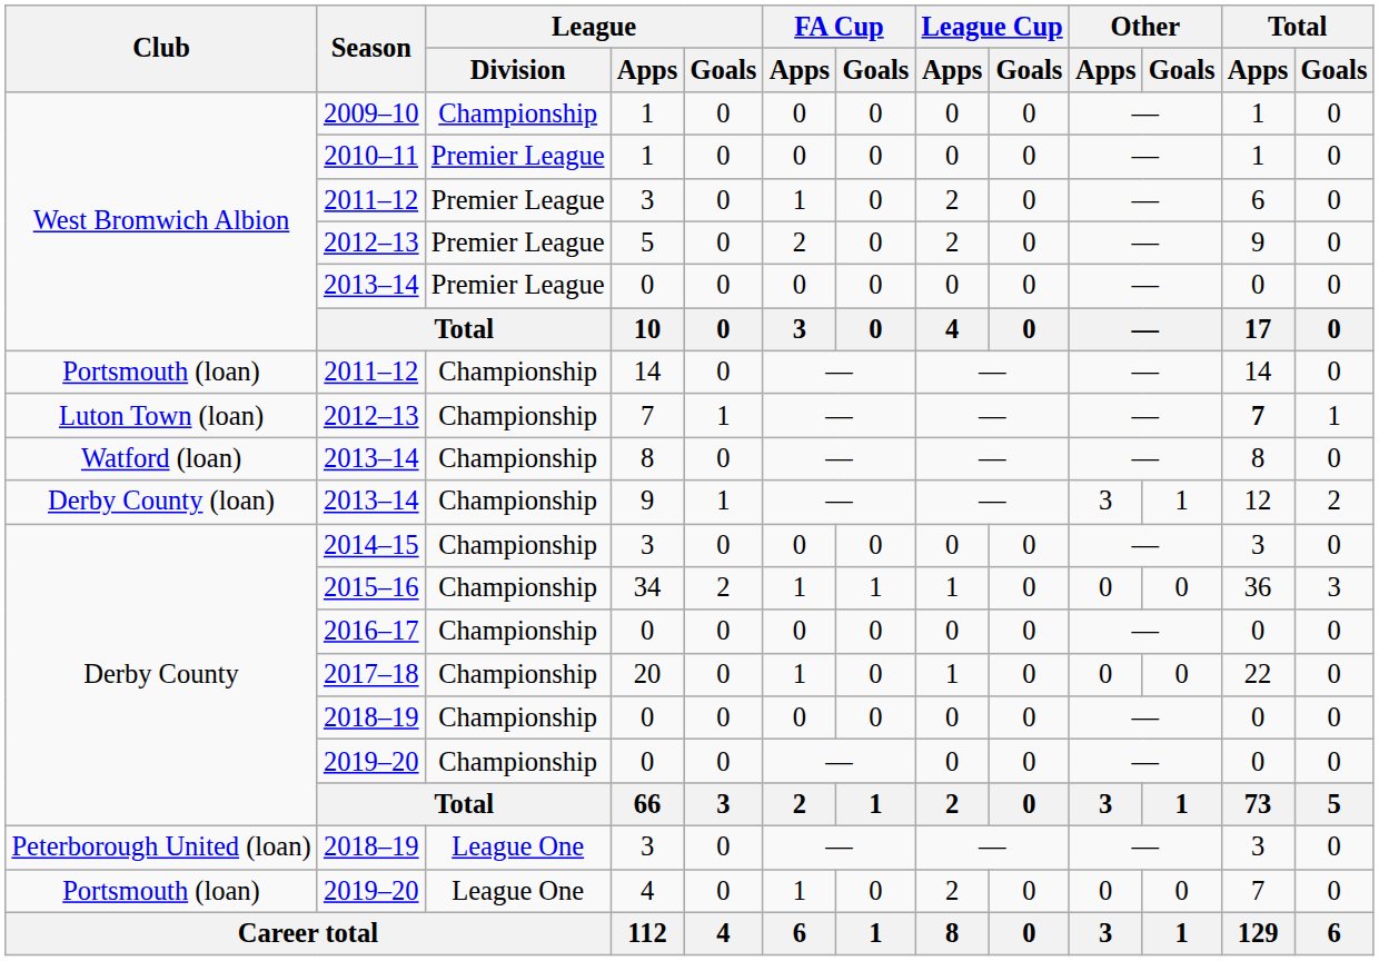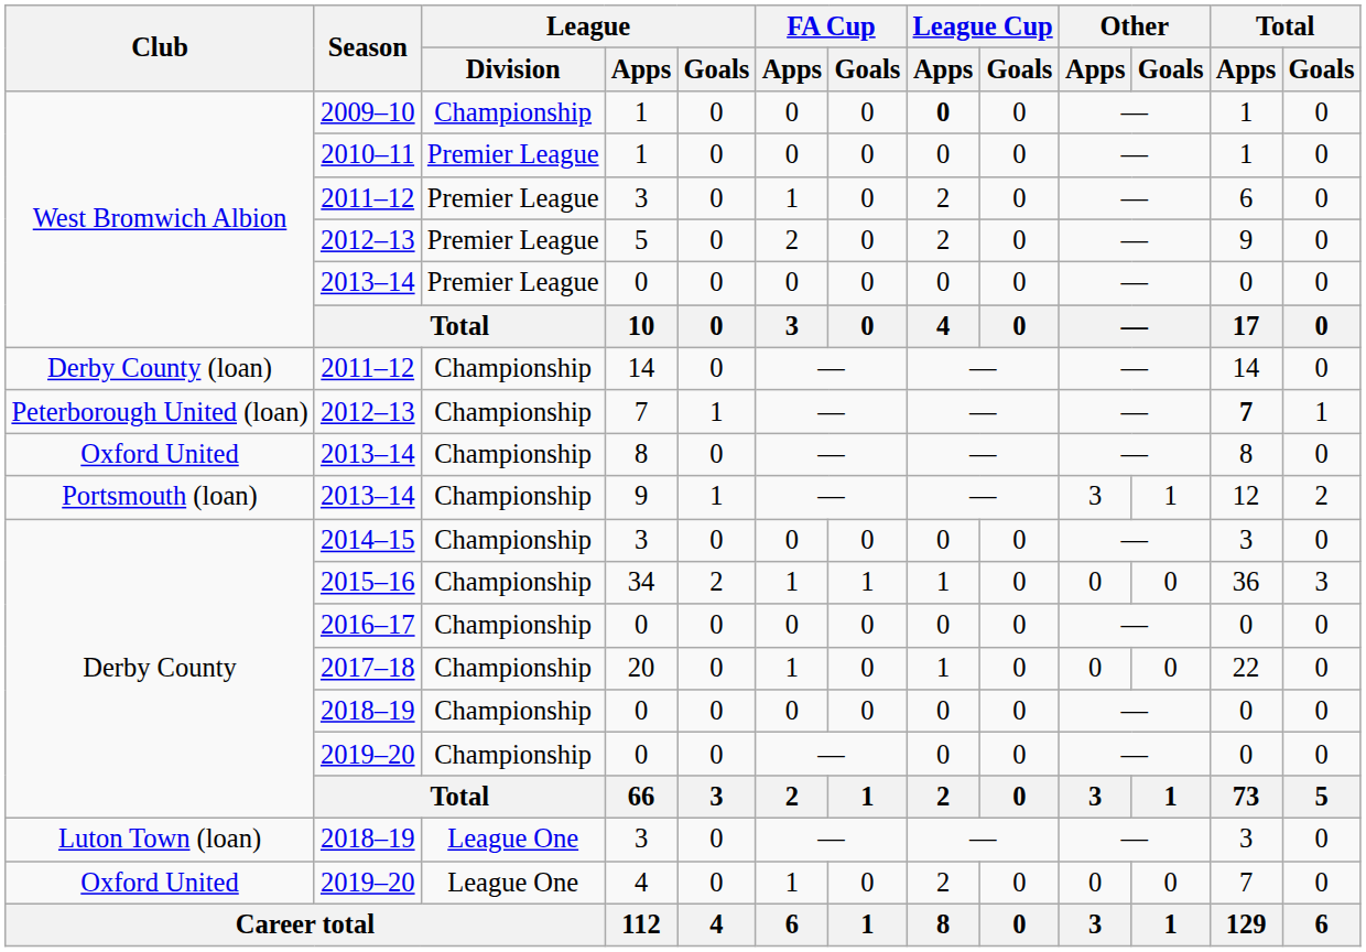2009–10 | League Cup / Apps: normal -> bold
2011–12 / 14 | Club: Portsmouth (loan) -> Derby County (loan)
2012–13 / 7 | Club: Luton Town (loan) -> Peterborough United (loan)
2013–14 / 8 | Club: Watford (loan) -> Oxford United
2013–14 / 9 | Club: Derby County (loan) -> Portsmouth (loan)
2018–19 / 3 | Club: Peterborough United (loan) -> Luton Town (loan)
2019–20 / 4 | Club: Portsmouth (loan) -> Oxford United
